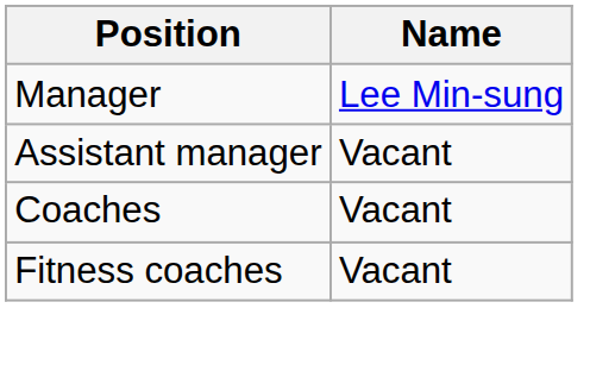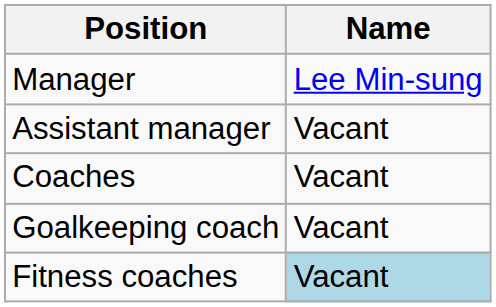+ row: Goalkeeping coach | Vacant
Fitness coaches | Name: no background -> lightblue background
